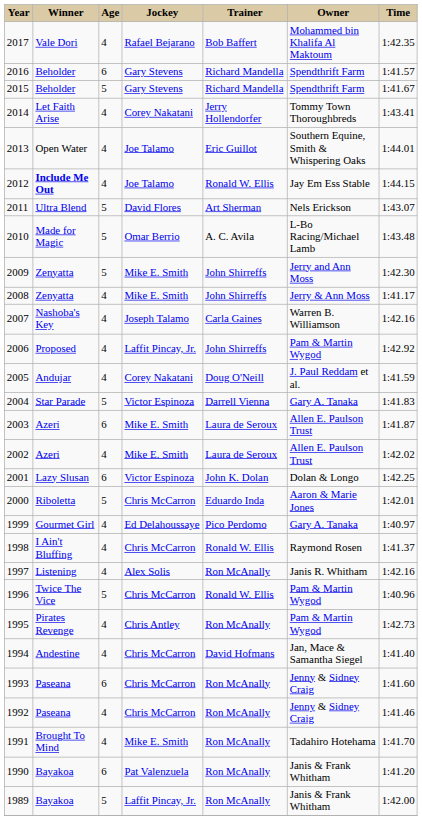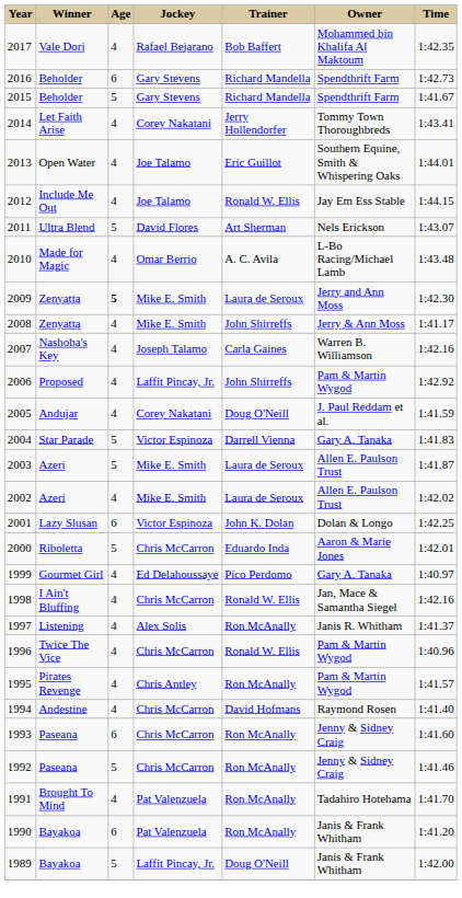2016 | Time: 1:41.57 -> 1:42.73
2012 | Winner: bold -> normal
2010 | Age: 5 -> 4
2009 | Age: normal -> bold
2009 | Trainer: John Shirreffs -> Laura de Seroux
2003 | Age: 6 -> 5
1998 | Owner: Raymond Rosen -> Jan, Mace & Samantha Siegel
1998 | Time: 1:41.37 -> 1:42.16
1997 | Time: 1:42.16 -> 1:41.37
1996 | Age: 5 -> 4
1995 | Time: 1:42.73 -> 1:41.57
1994 | Owner: Jan, Mace & Samantha Siegel -> Raymond Rosen
1992 | Age: 4 -> 5
1991 | Jockey: Mike E. Smith -> Pat Valenzuela
1989 | Trainer: Ron McAnally -> Doug O'Neill
